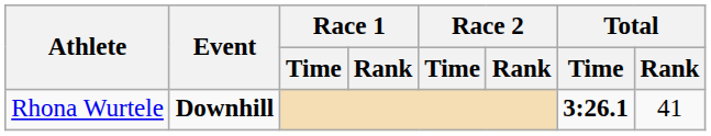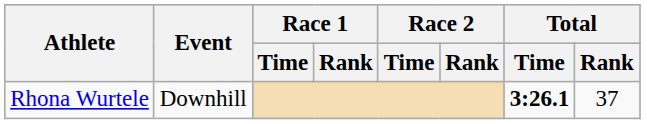Rhona Wurtele | Event: bold -> normal
Rhona Wurtele | Total / Rank: 41 -> 37
